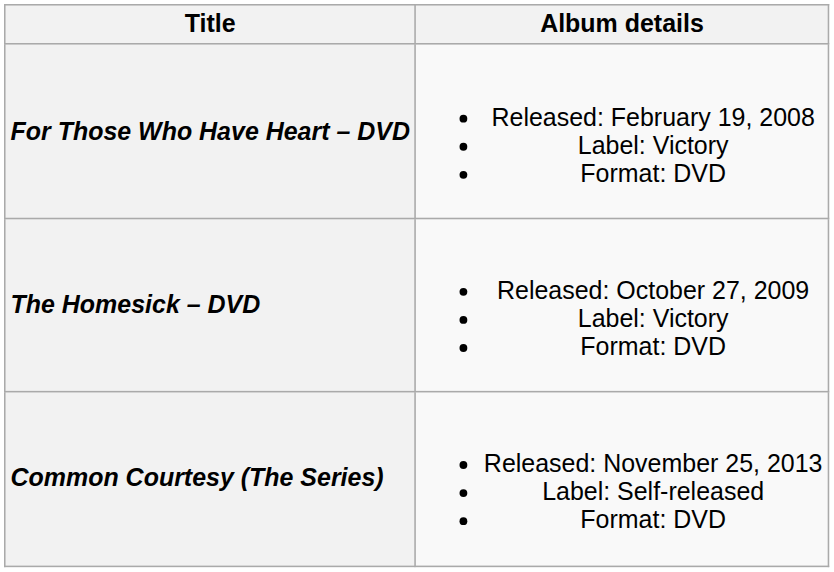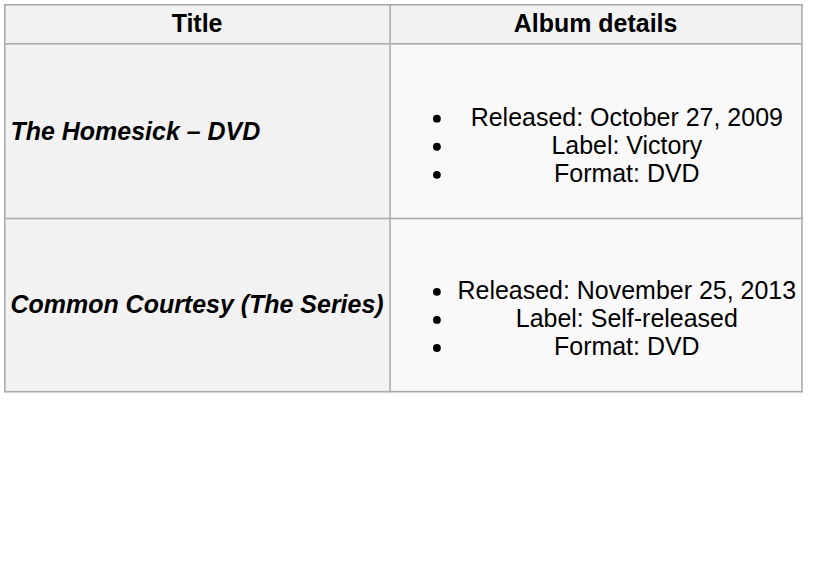- row: For Those Who Have Heart – DVD | Released: February 19, 2008 Label: Victory Format: DVD
